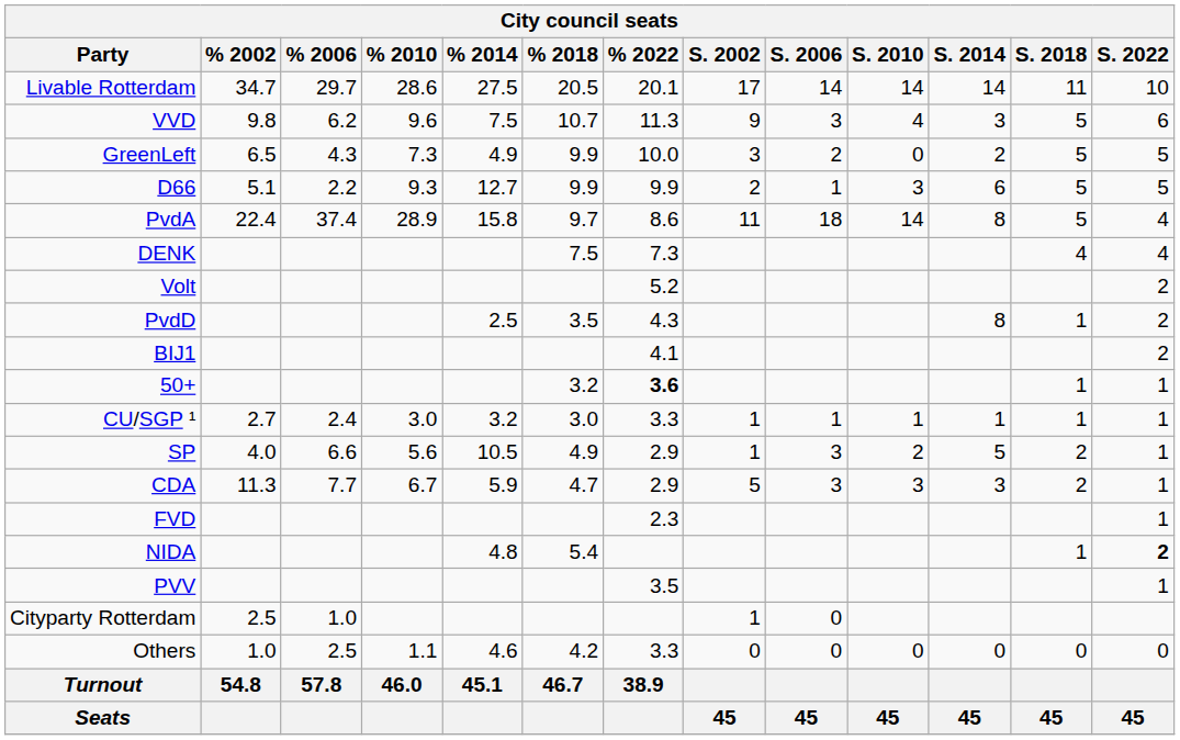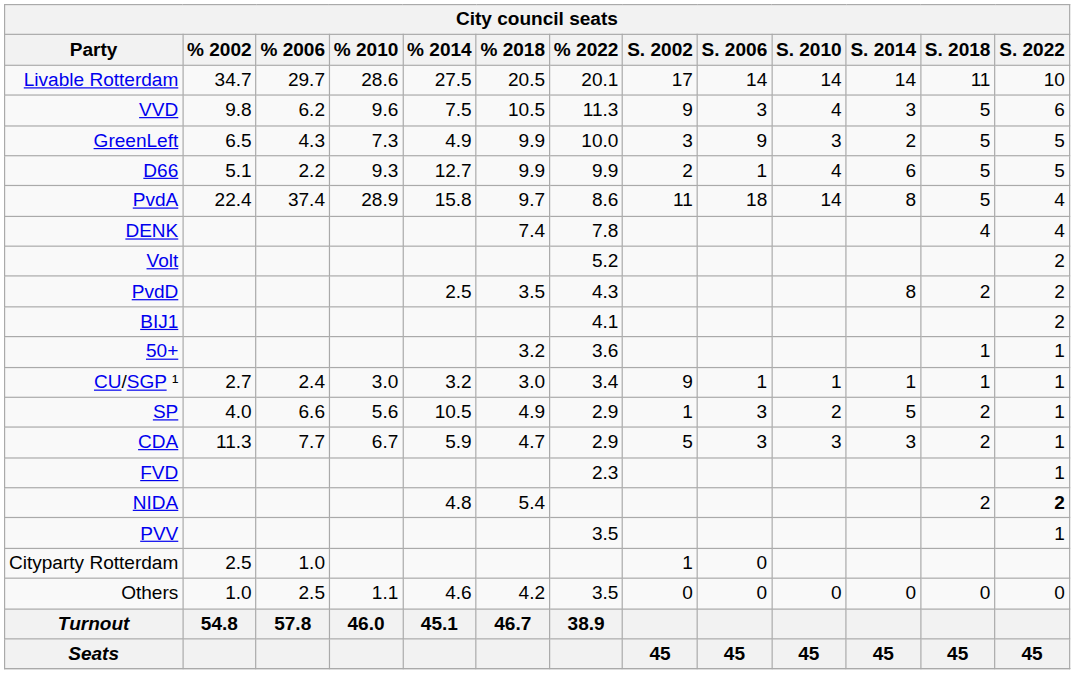VVD | % 2018: 10.7 -> 10.5
GreenLeft | S. 2006: 2 -> 9
GreenLeft | S. 2010: 0 -> 3
D66 | S. 2010: 3 -> 4
DENK | % 2018: 7.5 -> 7.4
DENK | % 2022: 7.3 -> 7.8
PvdD | S. 2018: 1 -> 2
50+ | % 2022: bold -> normal
CU/SGP ¹ | % 2022: 3.3 -> 3.4
CU/SGP ¹ | S. 2002: 1 -> 9
NIDA | S. 2018: 1 -> 2
Others | % 2022: 3.3 -> 3.5
